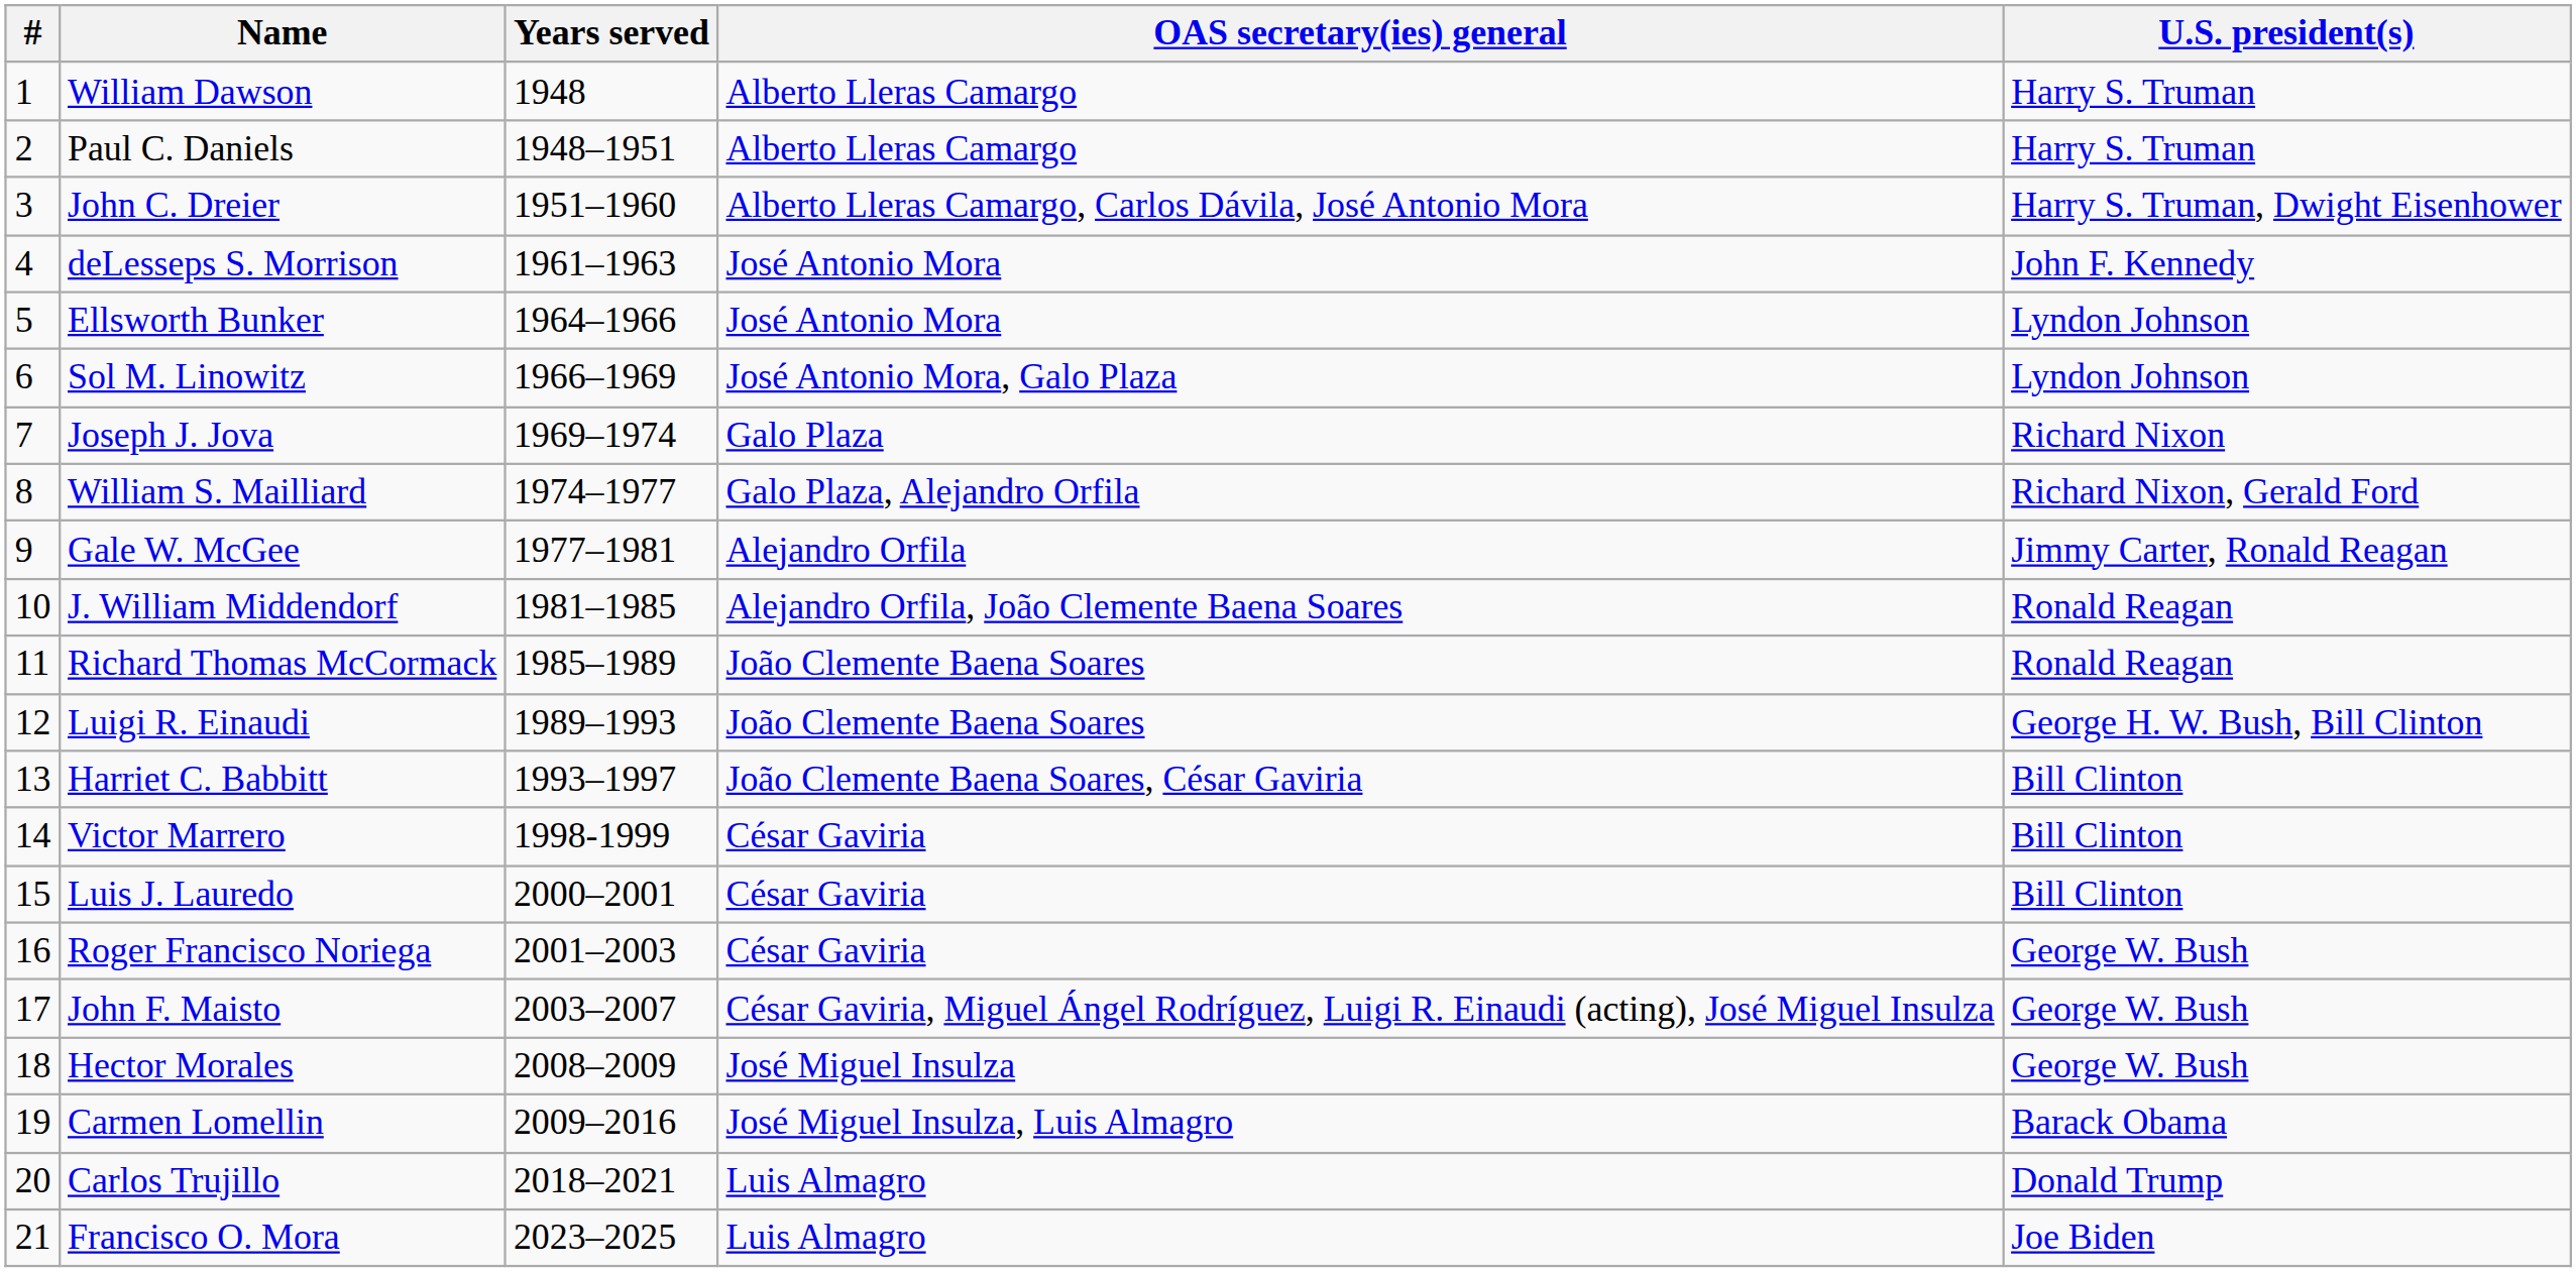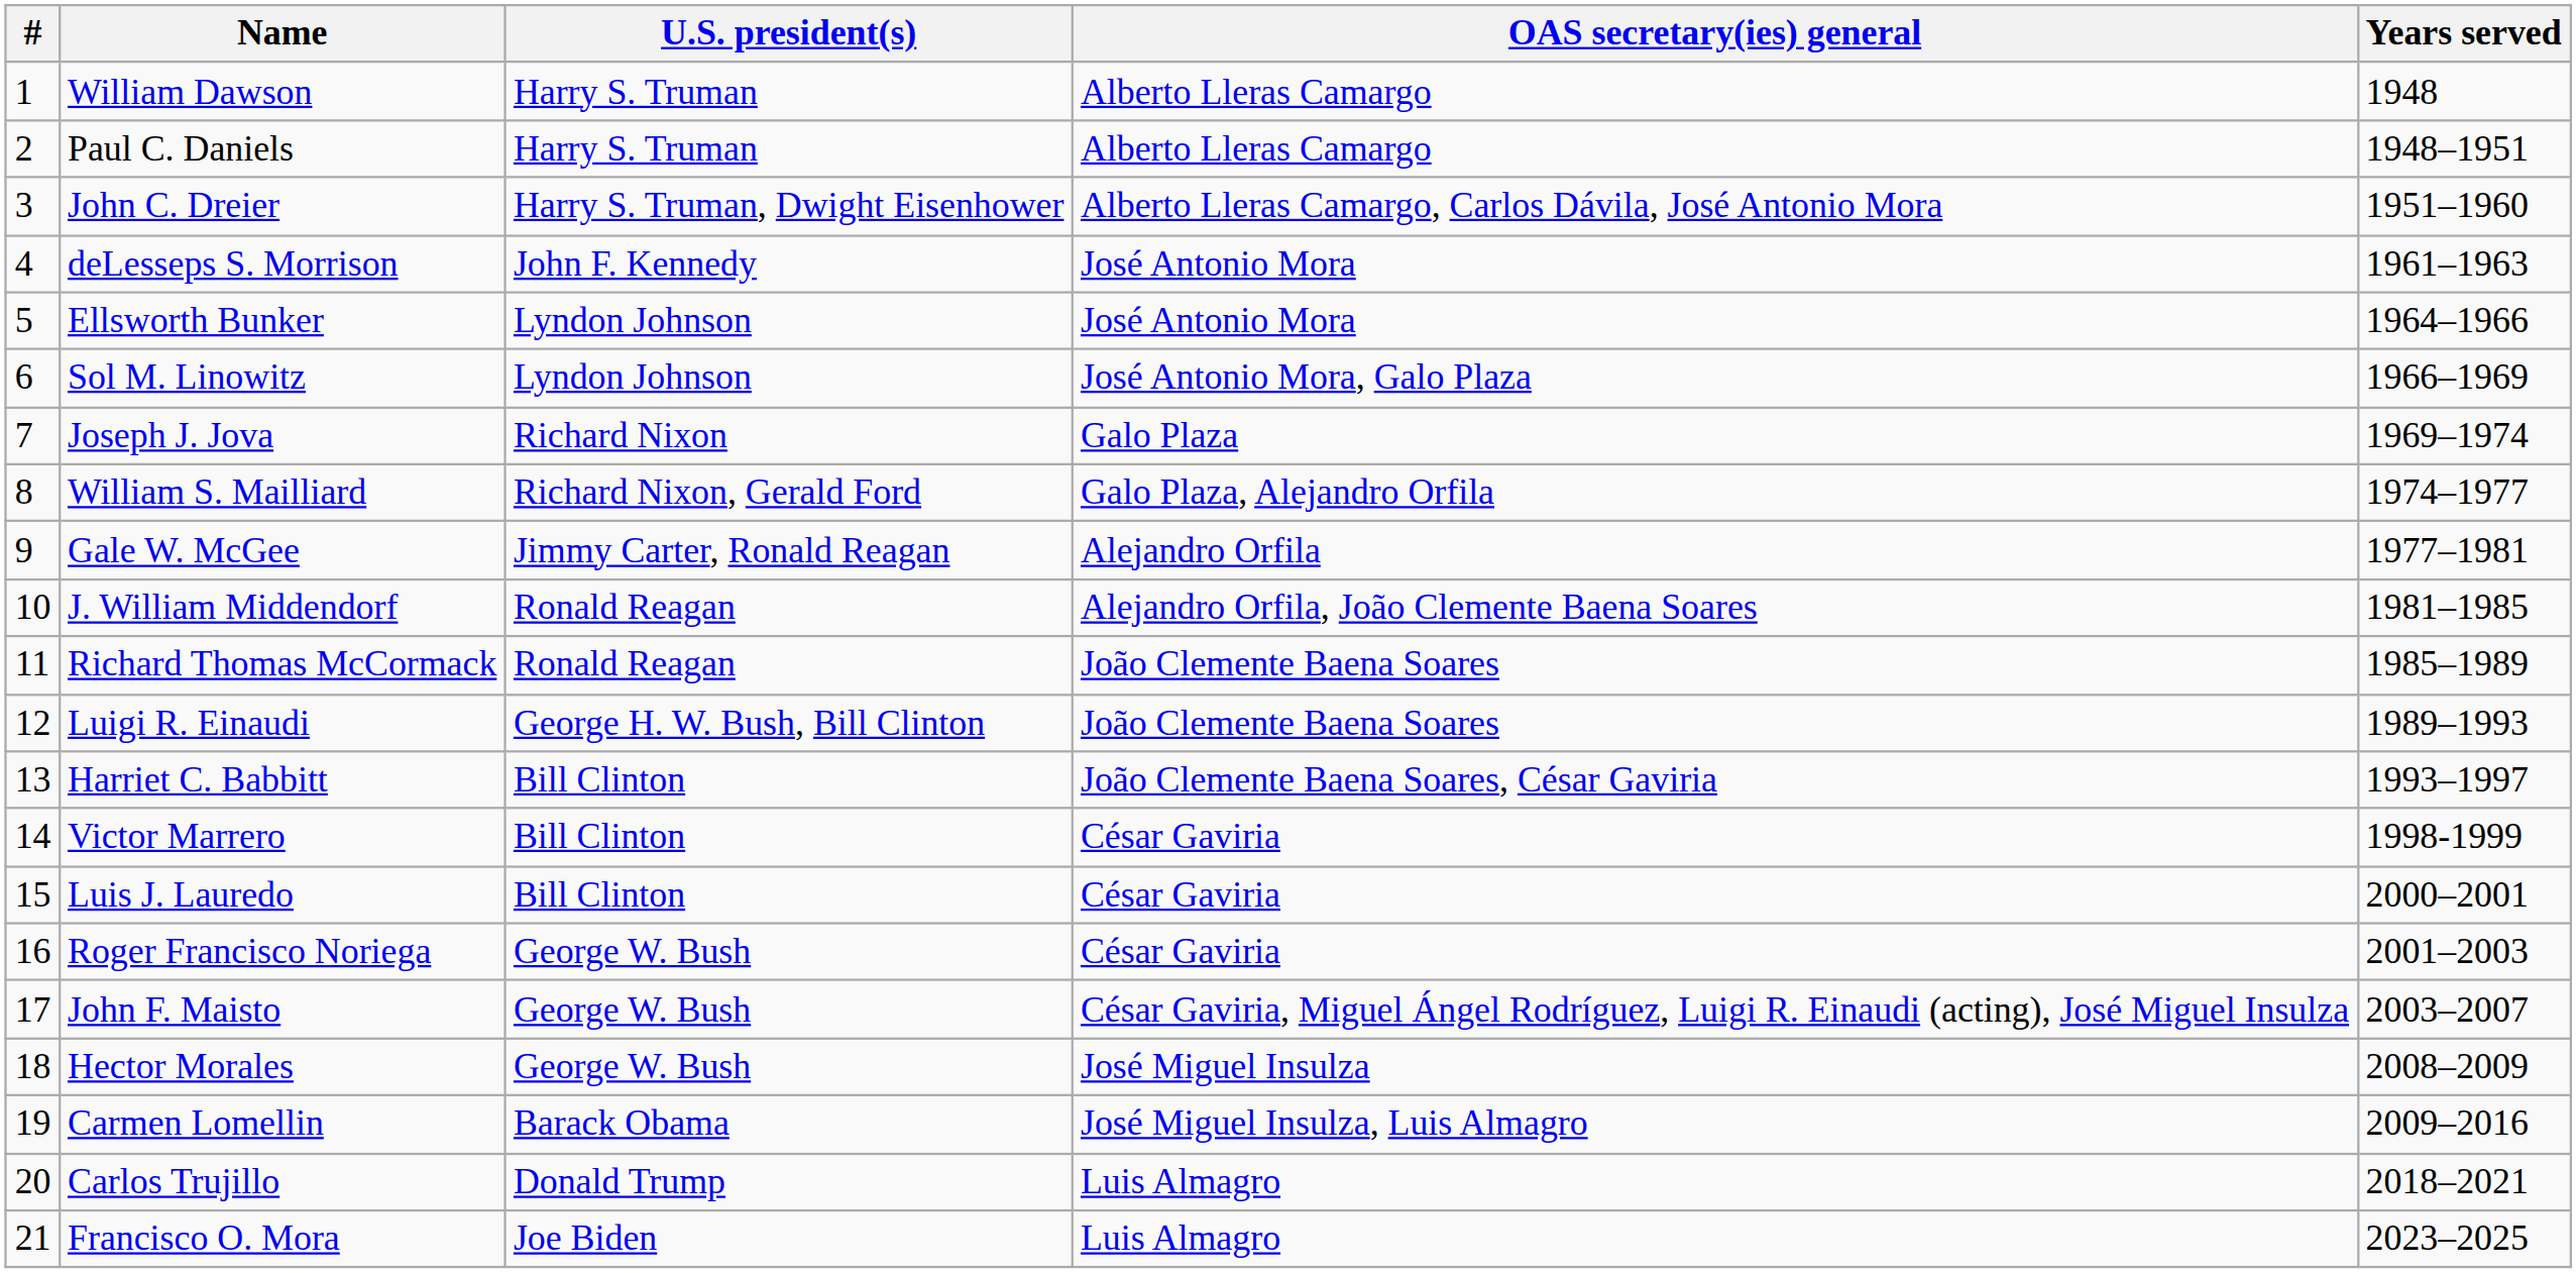columns swapped: Years served <-> U.S. president(s)
